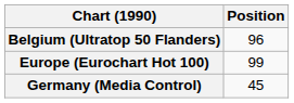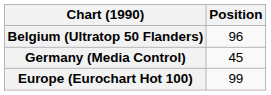rows swapped: Europe (Eurochart Hot 100) <-> Germany (Media Control)
